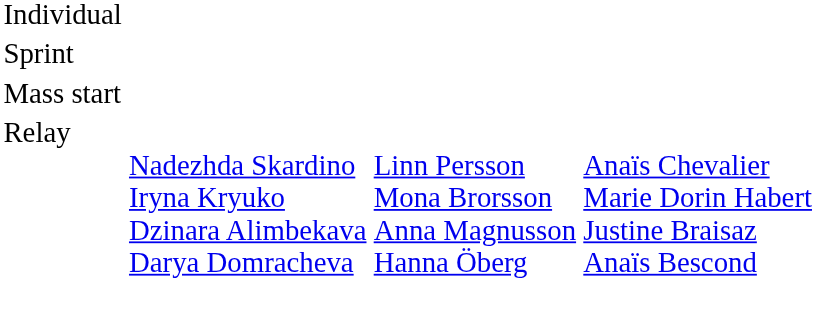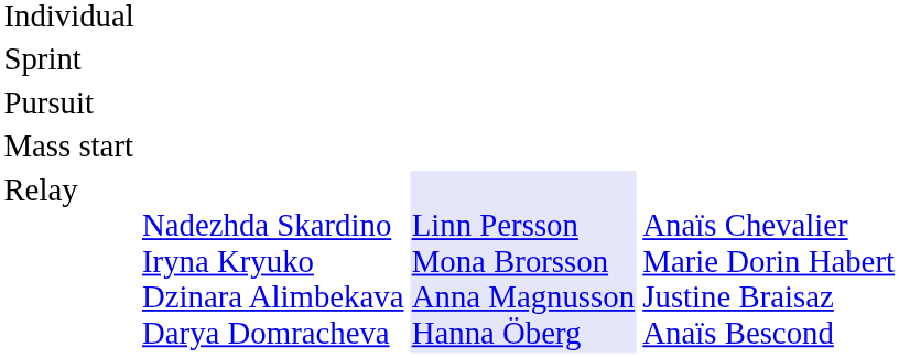+ row: Pursuit
Relay | column 3: no background -> lavender background
